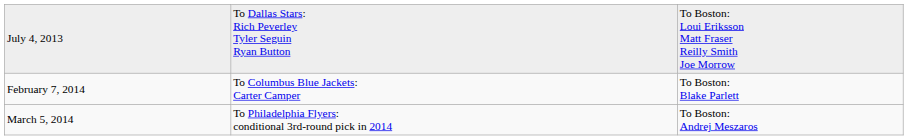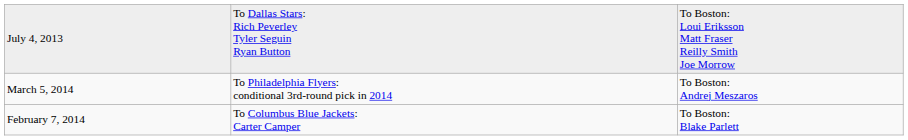rows swapped: February 7, 2014 <-> March 5, 2014
